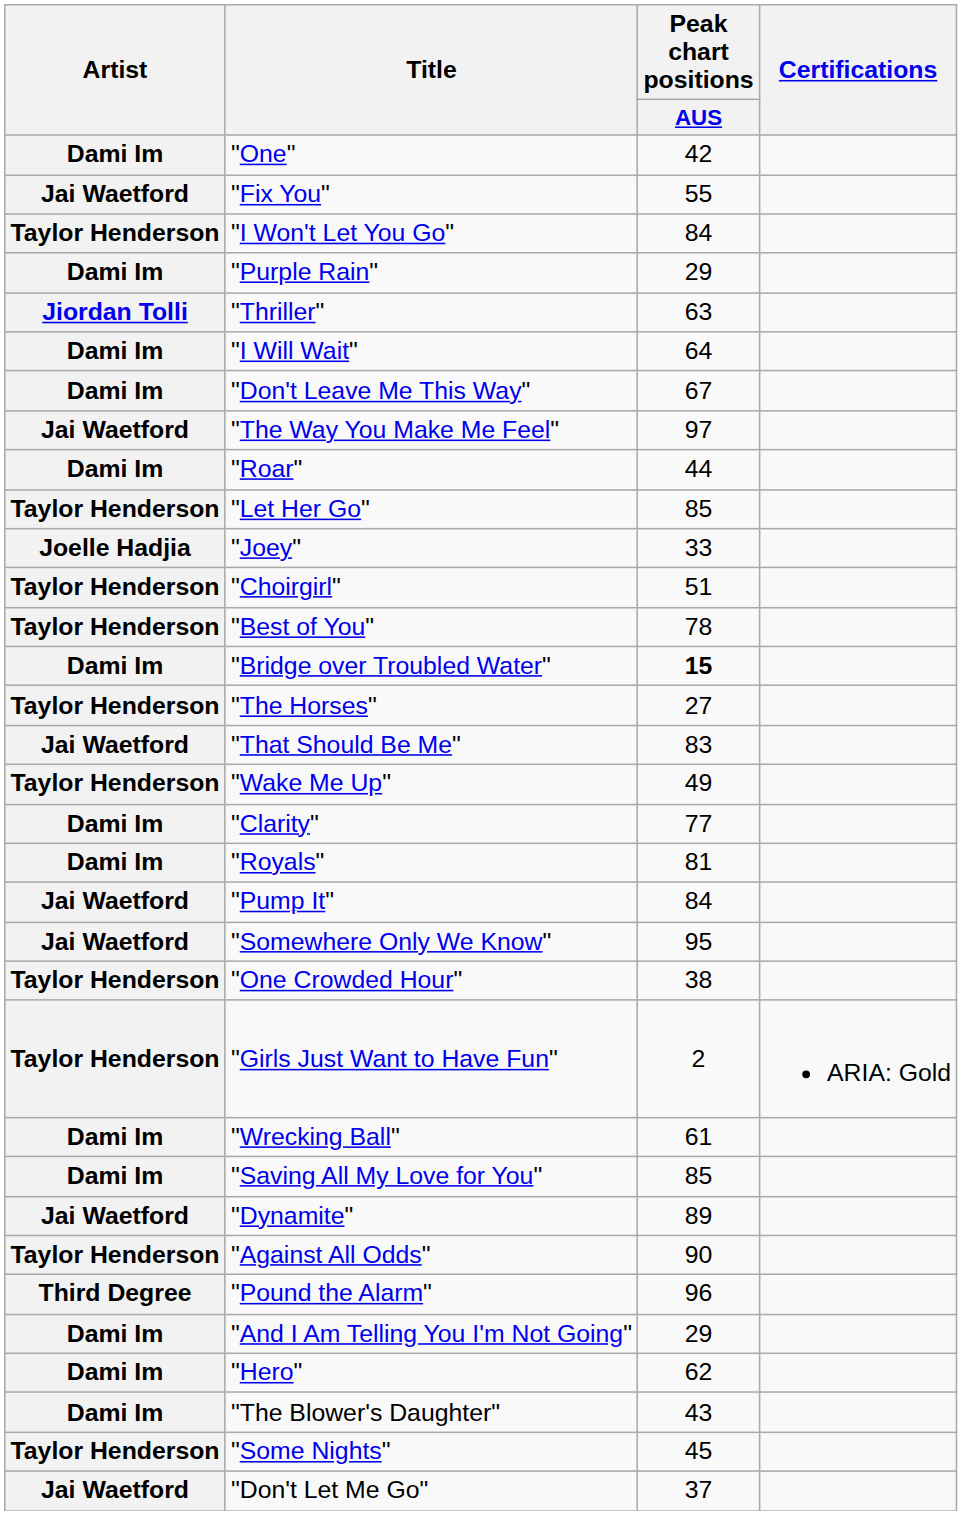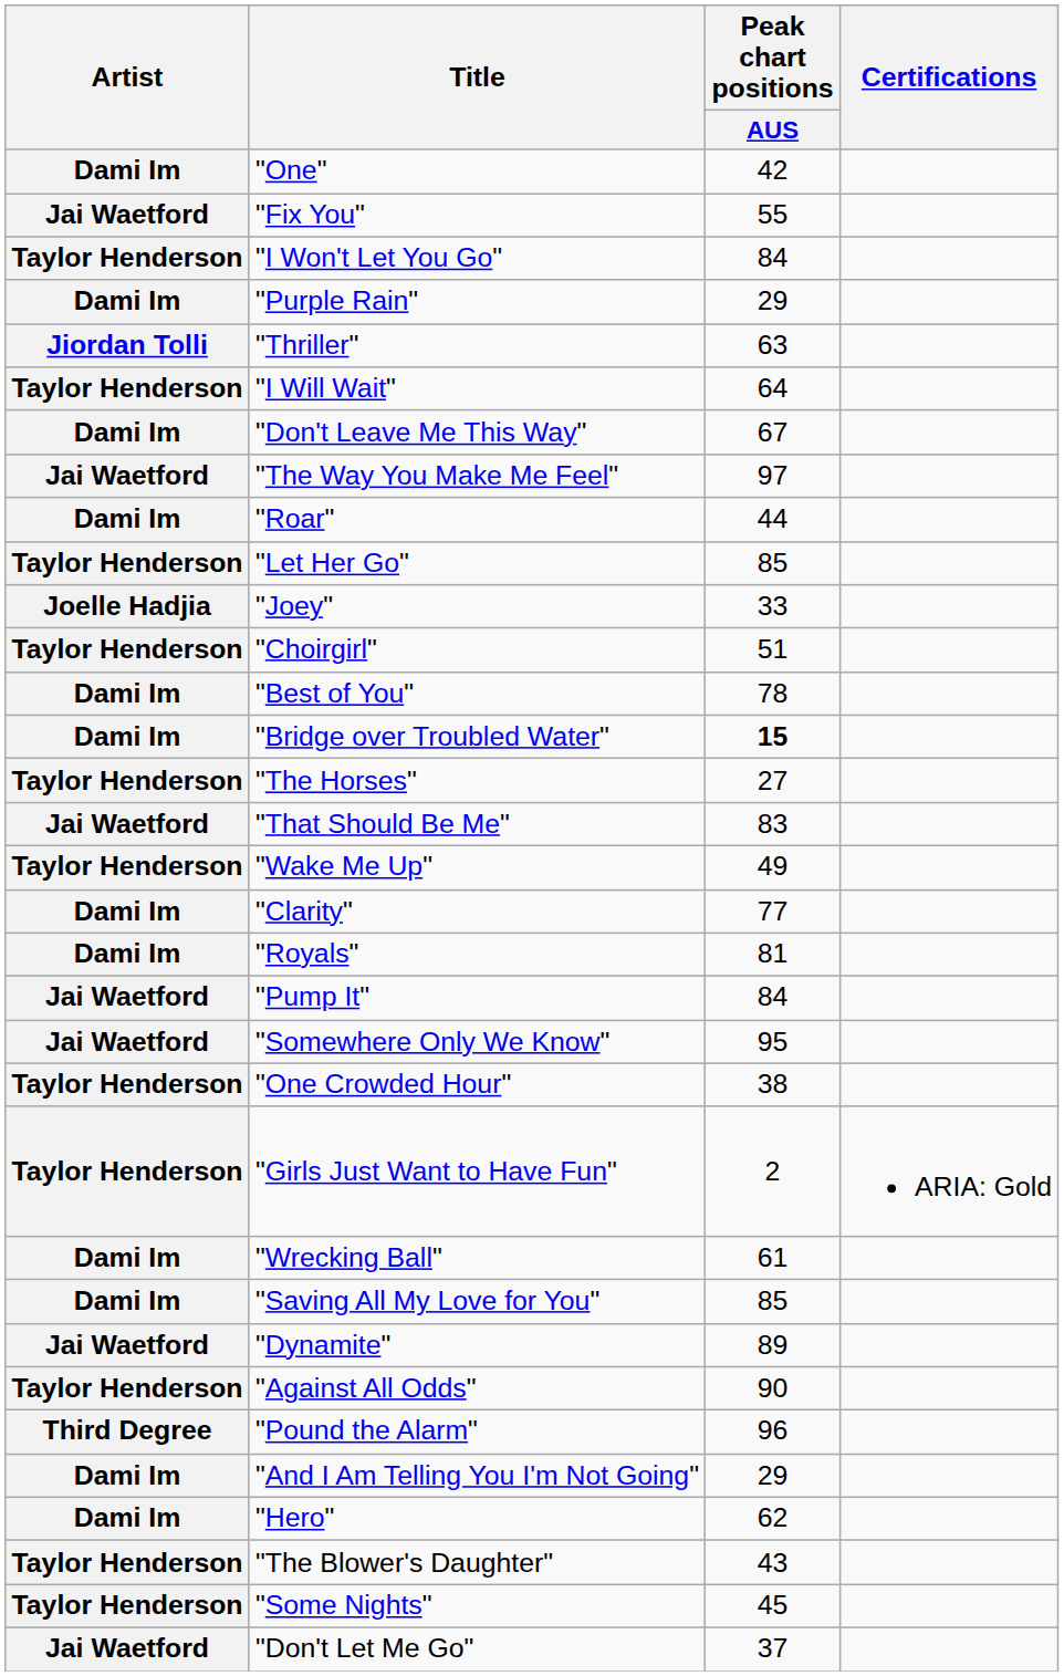"I Will Wait" | Artist: Dami Im -> Taylor Henderson
"Best of You" | Artist: Taylor Henderson -> Dami Im
"The Blower's Daughter" | Artist: Dami Im -> Taylor Henderson
